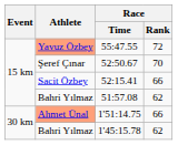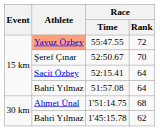52:15.41 | Race / Rank: 66 -> 64
51:57.08 | Race / Rank: 62 -> 64
1'51:14.75 | Athlete: lightsalmon background -> no background
1'51:14.75 | Race / Rank: 66 -> 68
